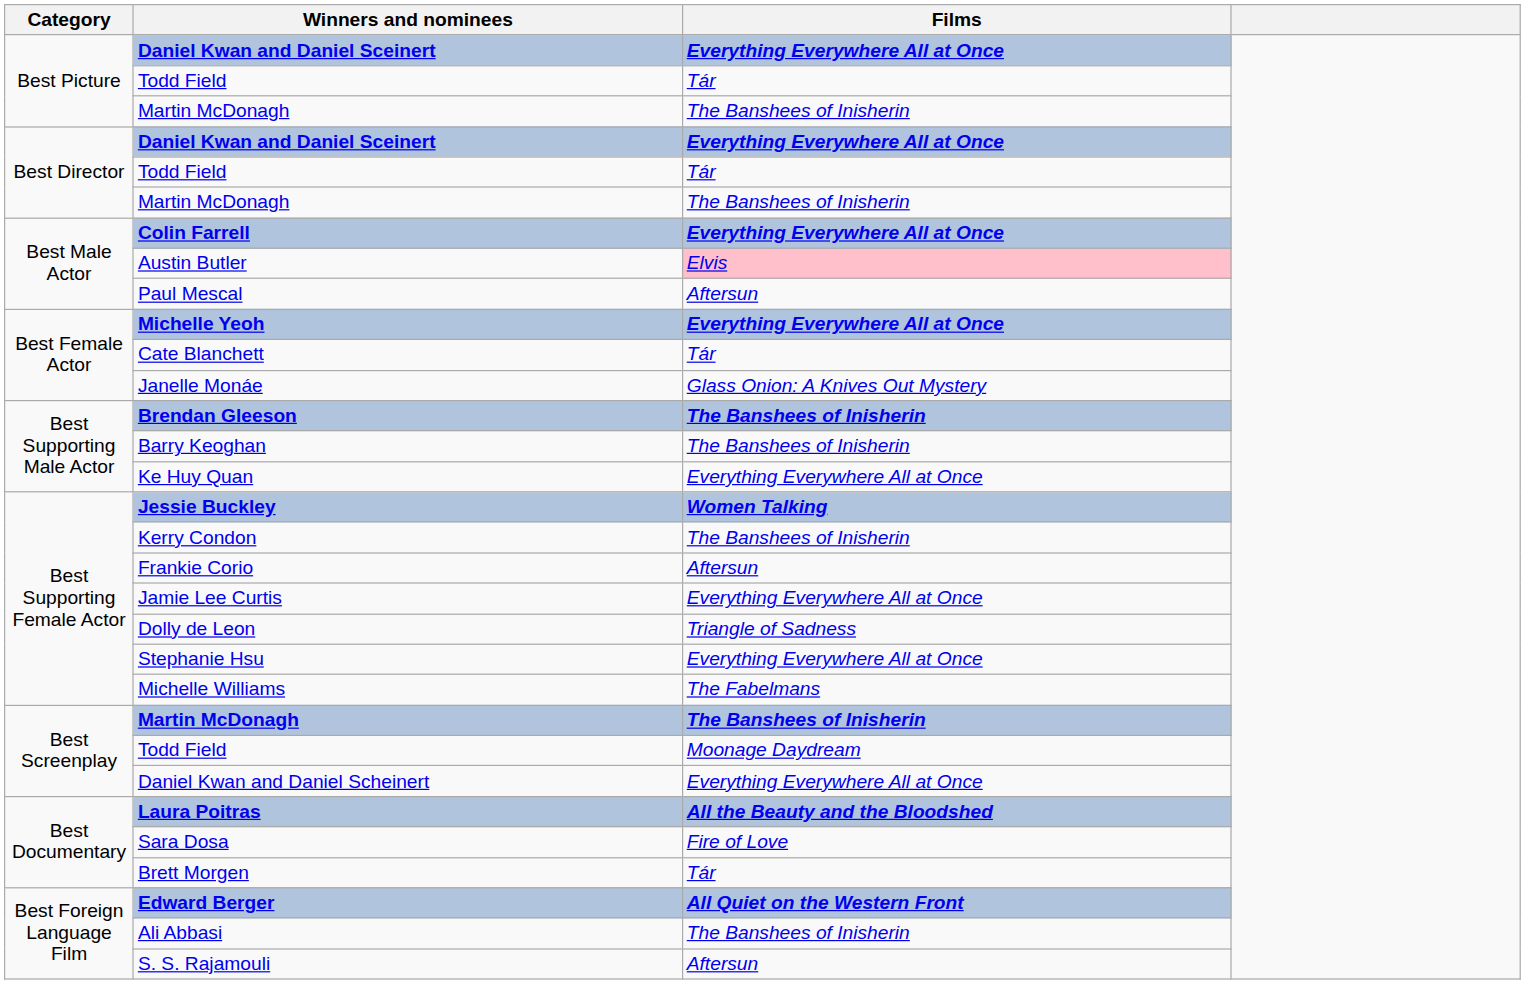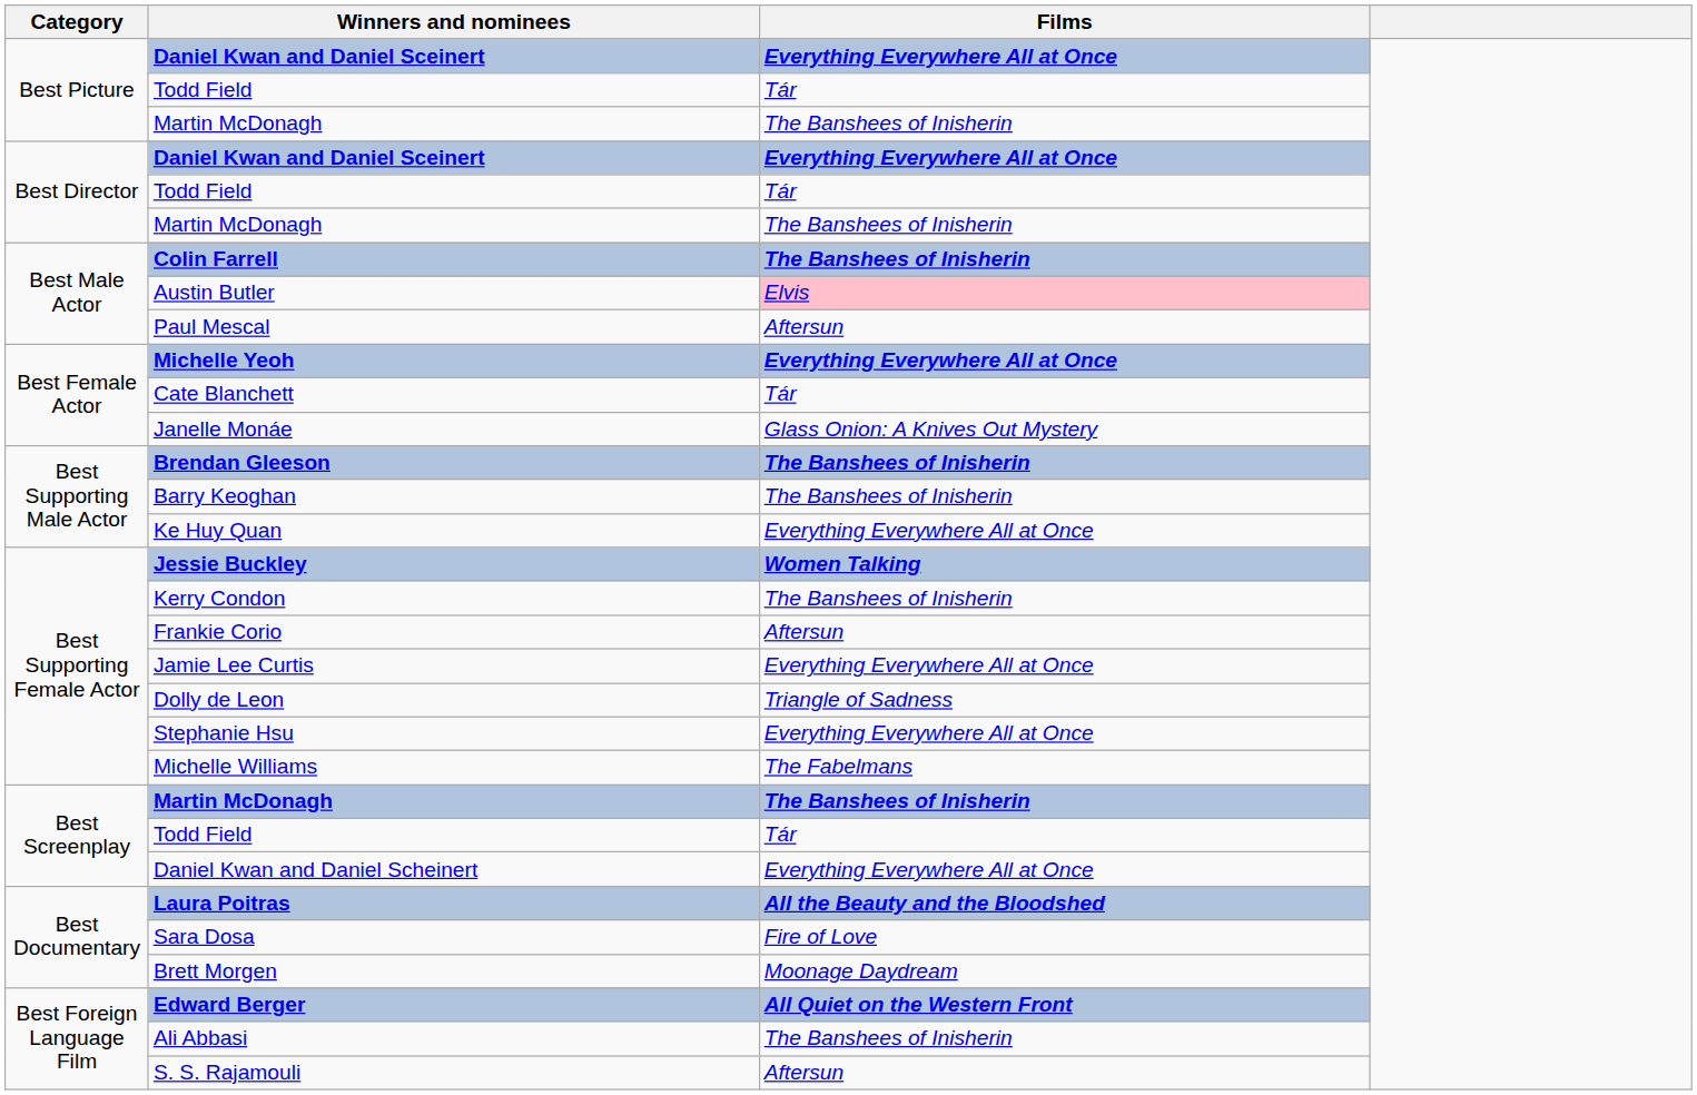Colin Farrell | Films: Everything Everywhere All at Once -> The Banshees of Inisherin
Best Screenplay / Todd Field | Films: Moonage Daydream -> Tár
Brett Morgen | Films: Tár -> Moonage Daydream
